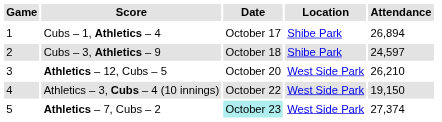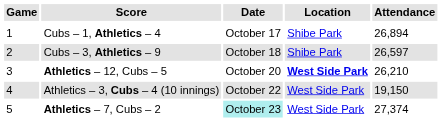Cubs – 3, Athletics – 9 | Attendance: 24,597 -> 26,597
Athletics – 12, Cubs – 5 | Location: normal -> bold
